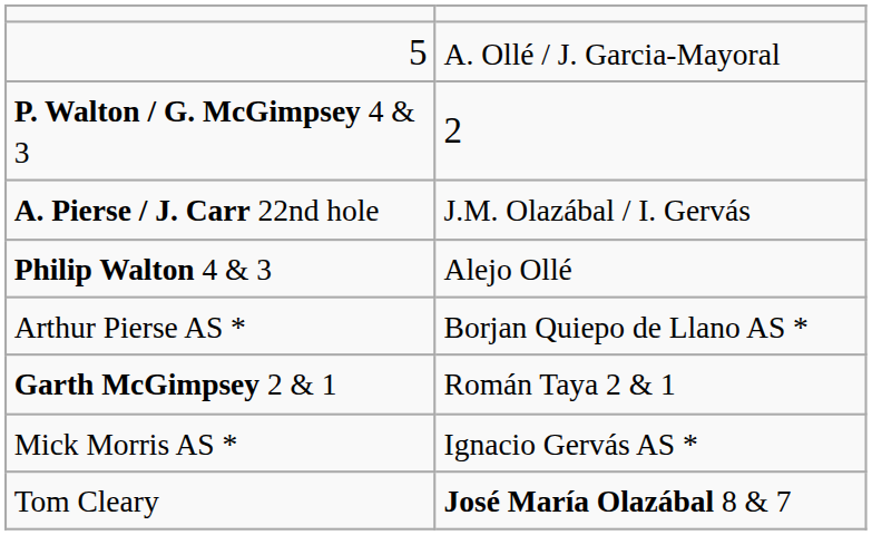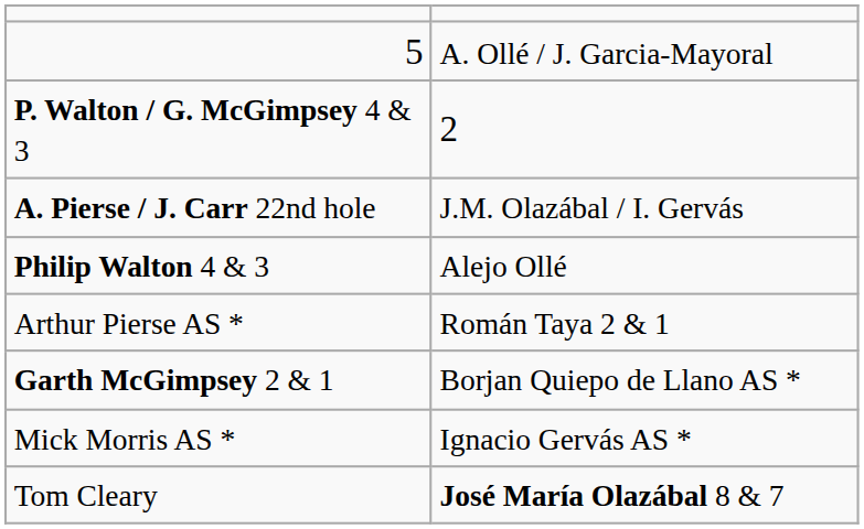Arthur Pierse AS * | column 2: Borjan Quiepo de Llano AS * -> Román Taya 2 & 1
Garth McGimpsey 2 & 1 | column 2: Román Taya 2 & 1 -> Borjan Quiepo de Llano AS *
